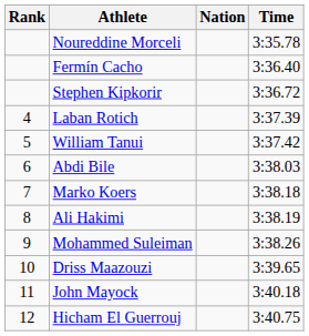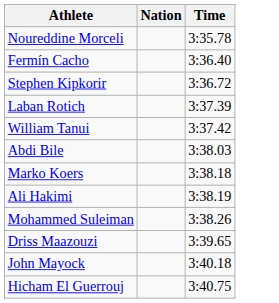- column: Rank | 4 | 5 | 6 | 7 | 8 | 9 | 10 | 11 | 12
